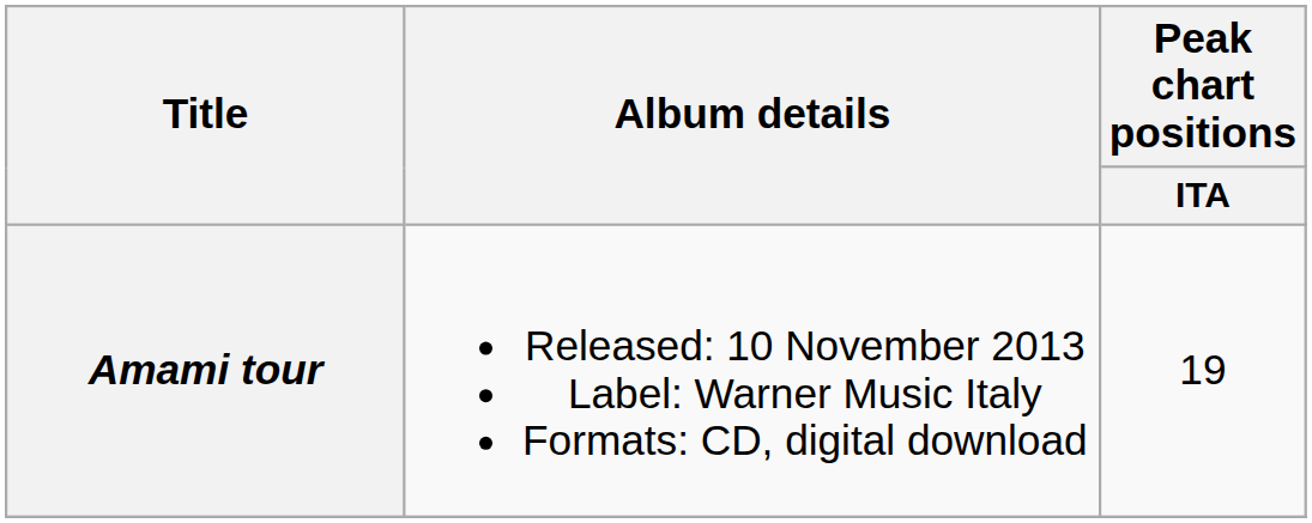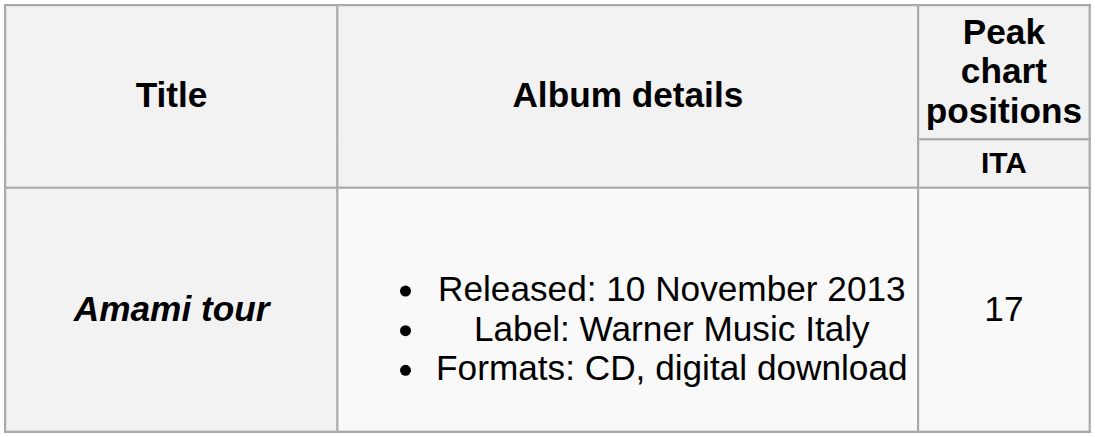Amami tour | Peak chart positions / ITA: 19 -> 17
